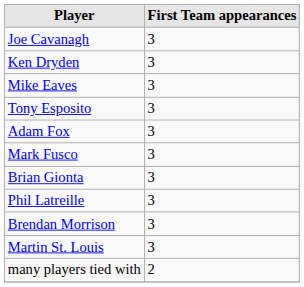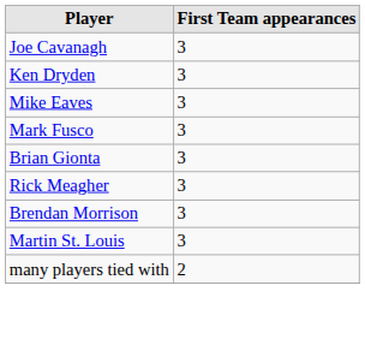- row: Tony Esposito | 3
- row: Adam Fox | 3
- row: Phil Latreille | 3
+ row: Rick Meagher | 3
